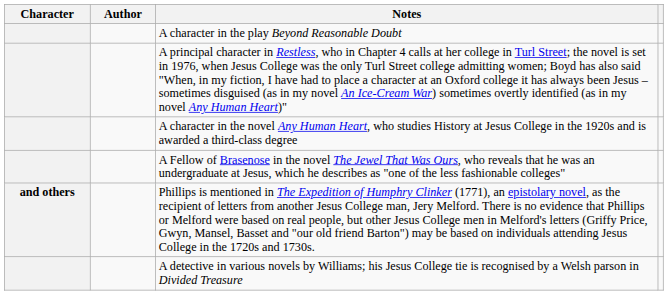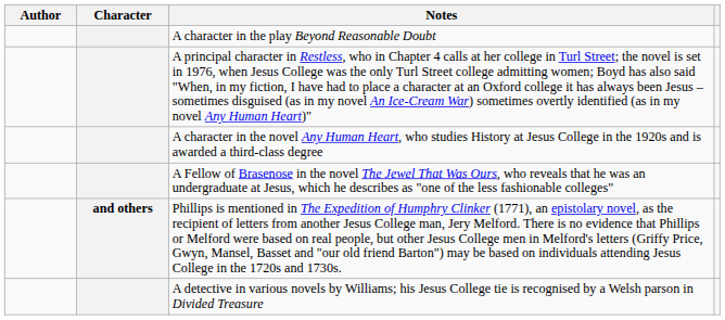columns swapped: Character <-> Author
